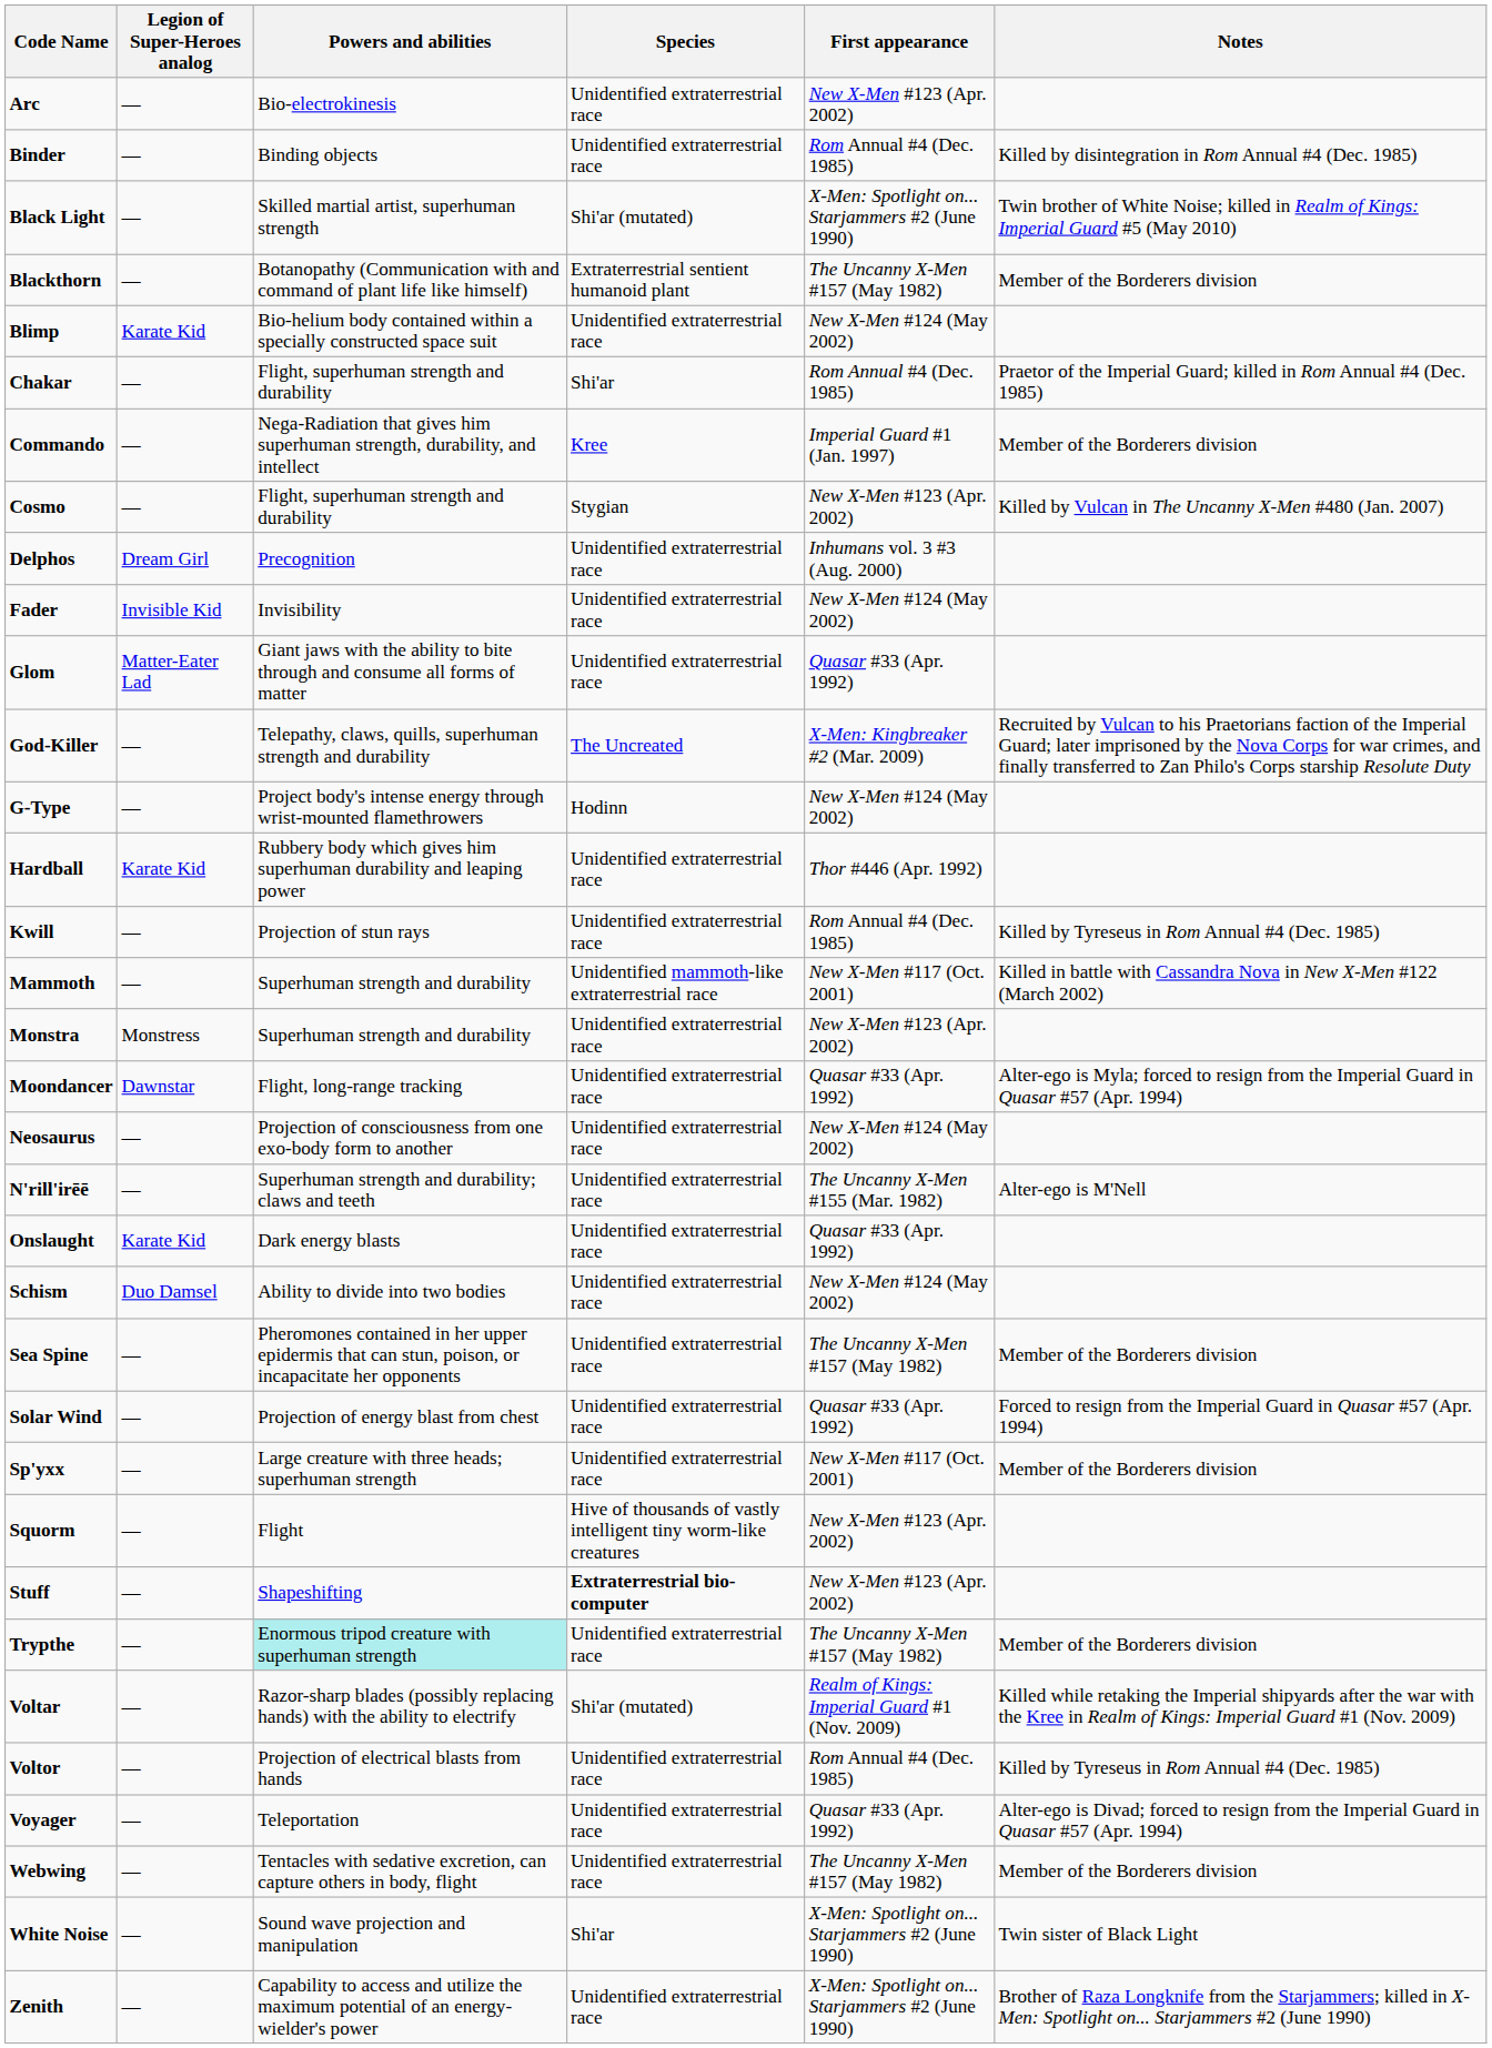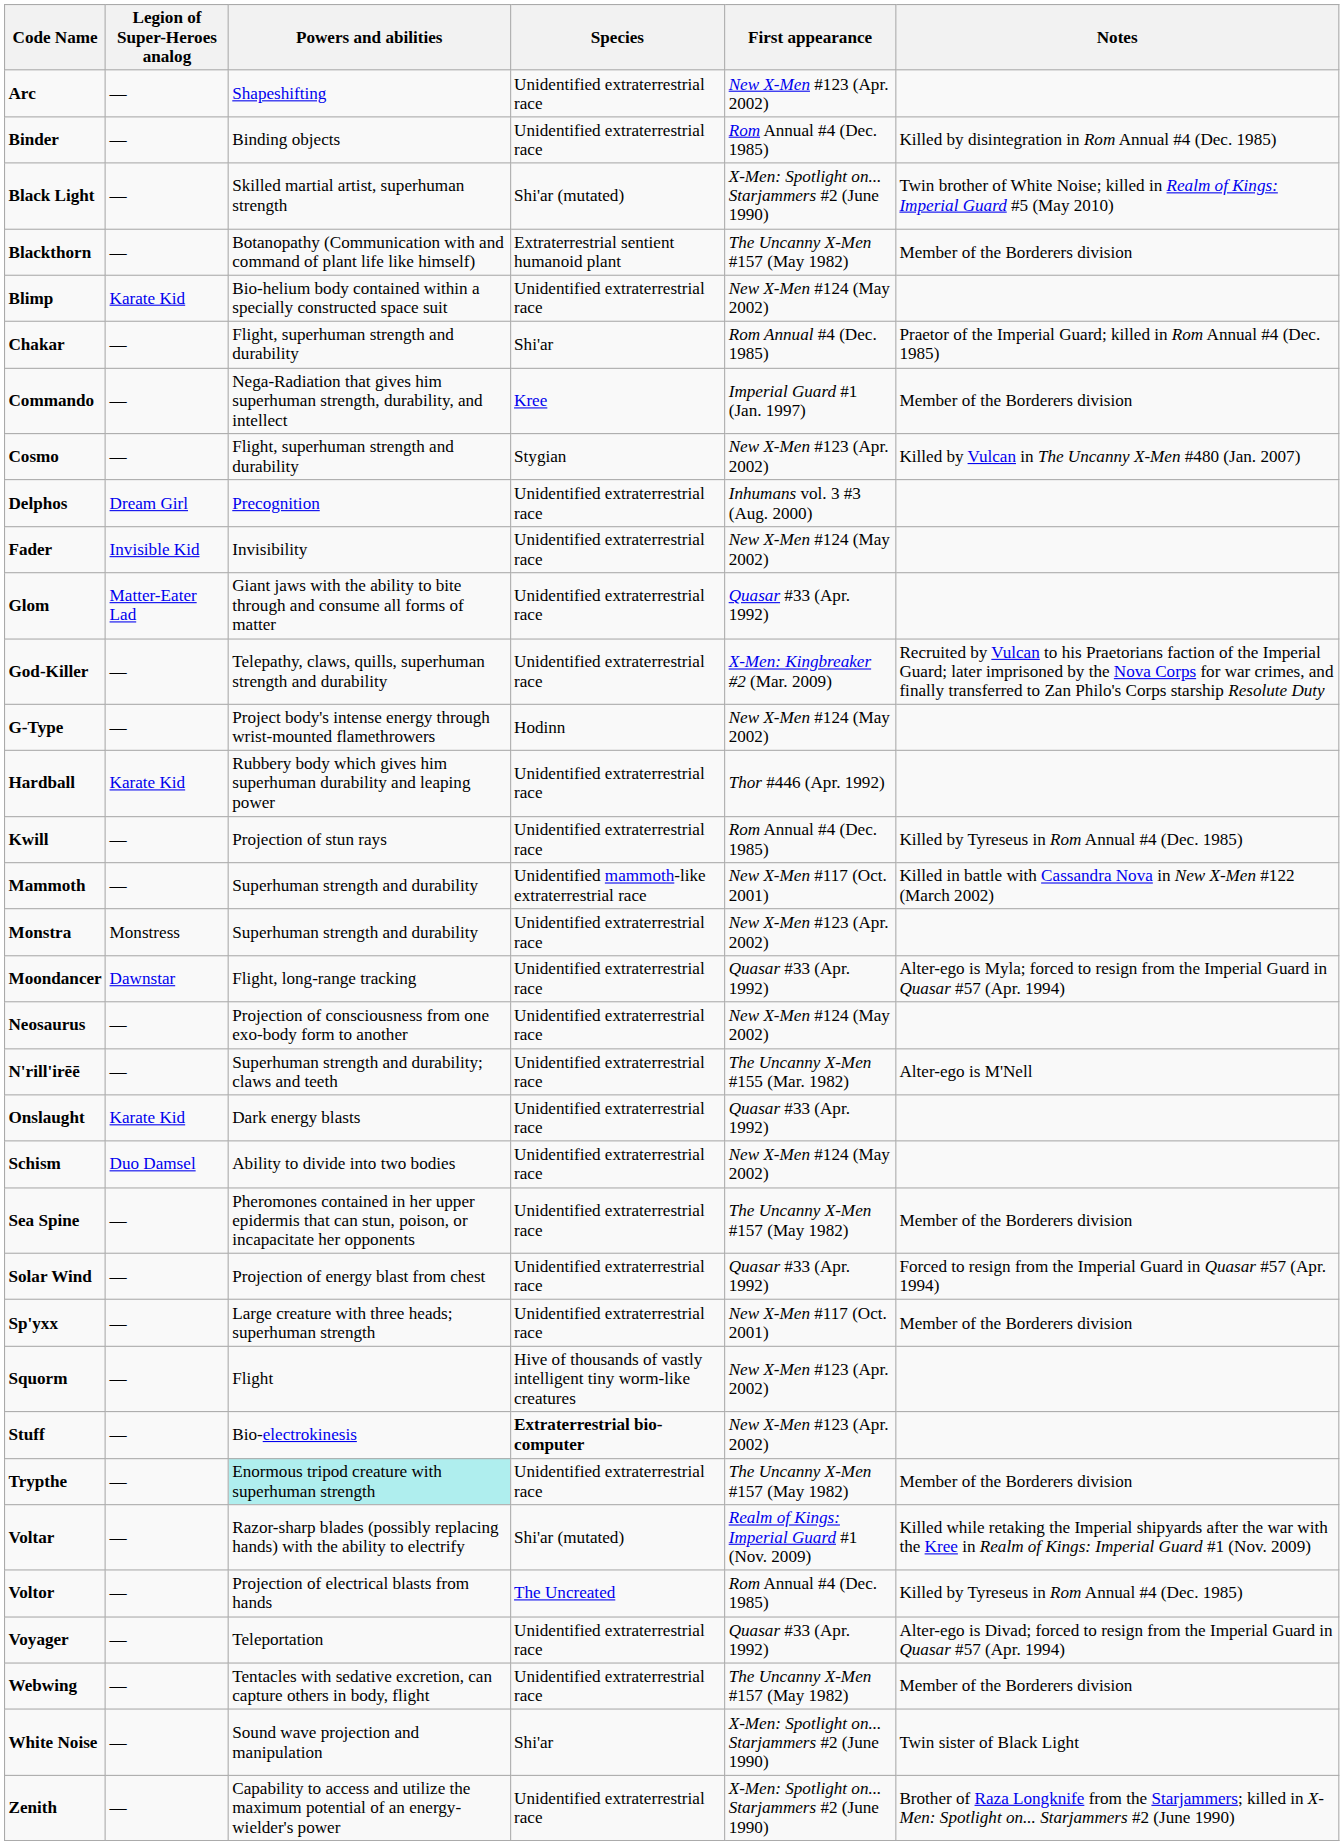Arc | Powers and abilities: Bio-electrokinesis -> Shapeshifting
God-Killer | Species: The Uncreated -> Unidentified extraterrestrial race
Stuff | Powers and abilities: Shapeshifting -> Bio-electrokinesis
Voltor | Species: Unidentified extraterrestrial race -> The Uncreated
